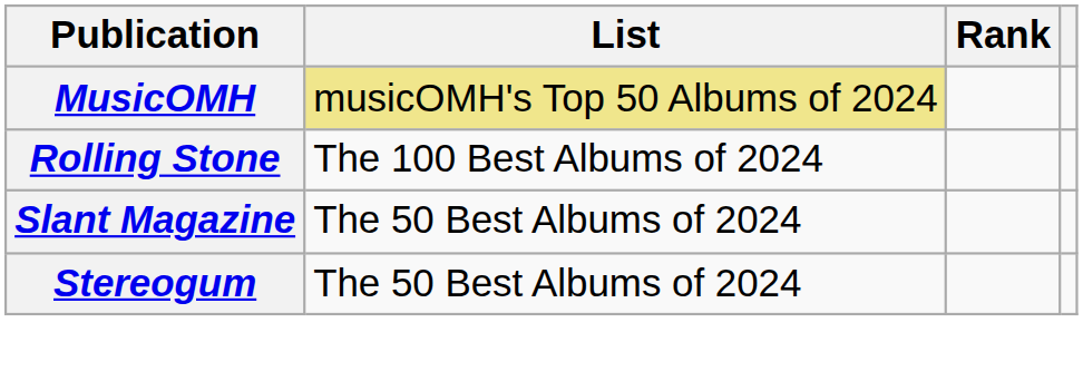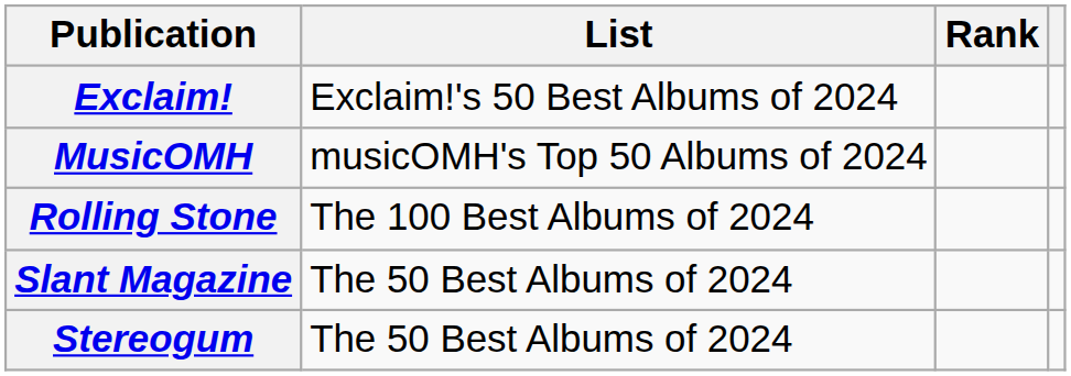+ row: Exclaim! | Exclaim!'s 50 Best Albums of 2024
MusicOMH | List: khaki background -> no background
